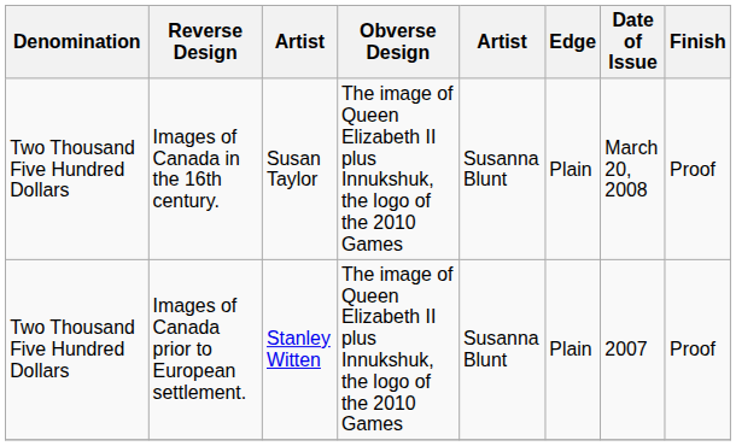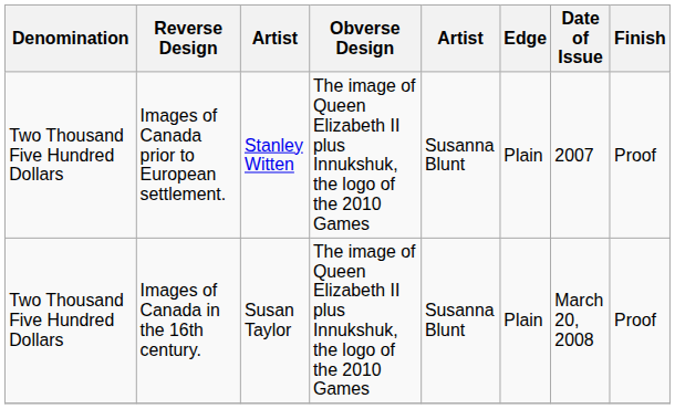rows swapped: Images of Canada prior to European settlement. <-> Images of Canada in the 16th century.
